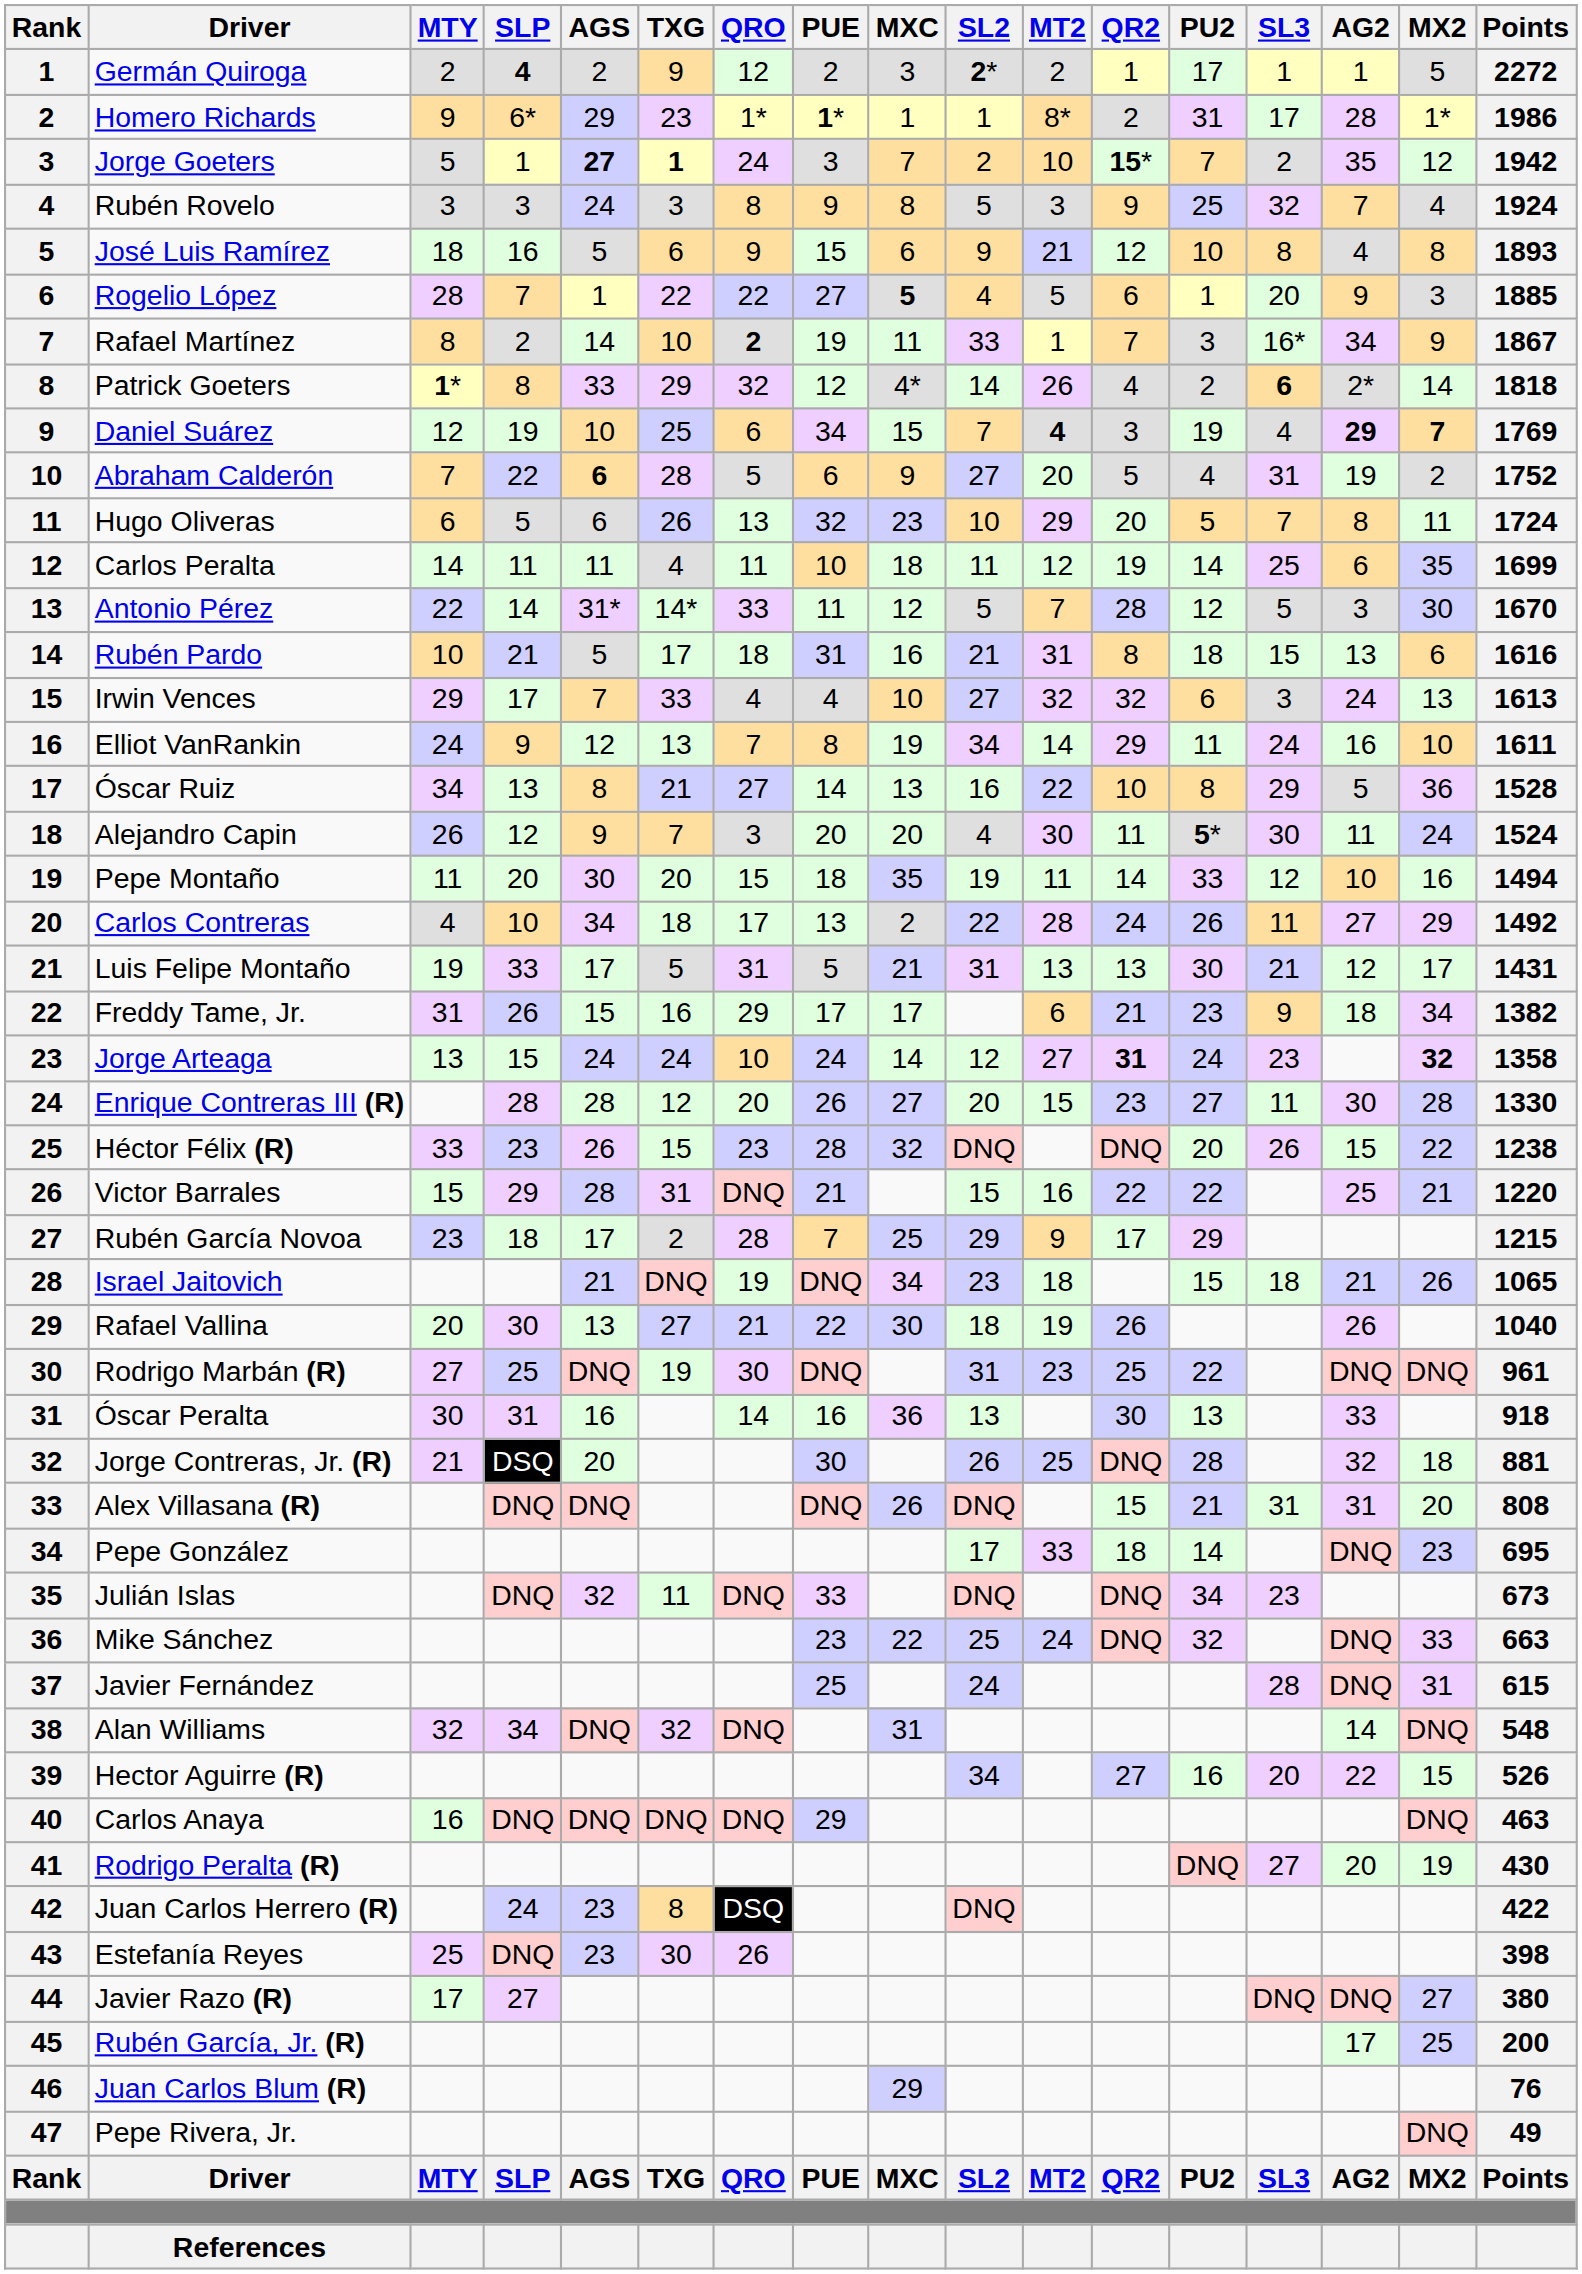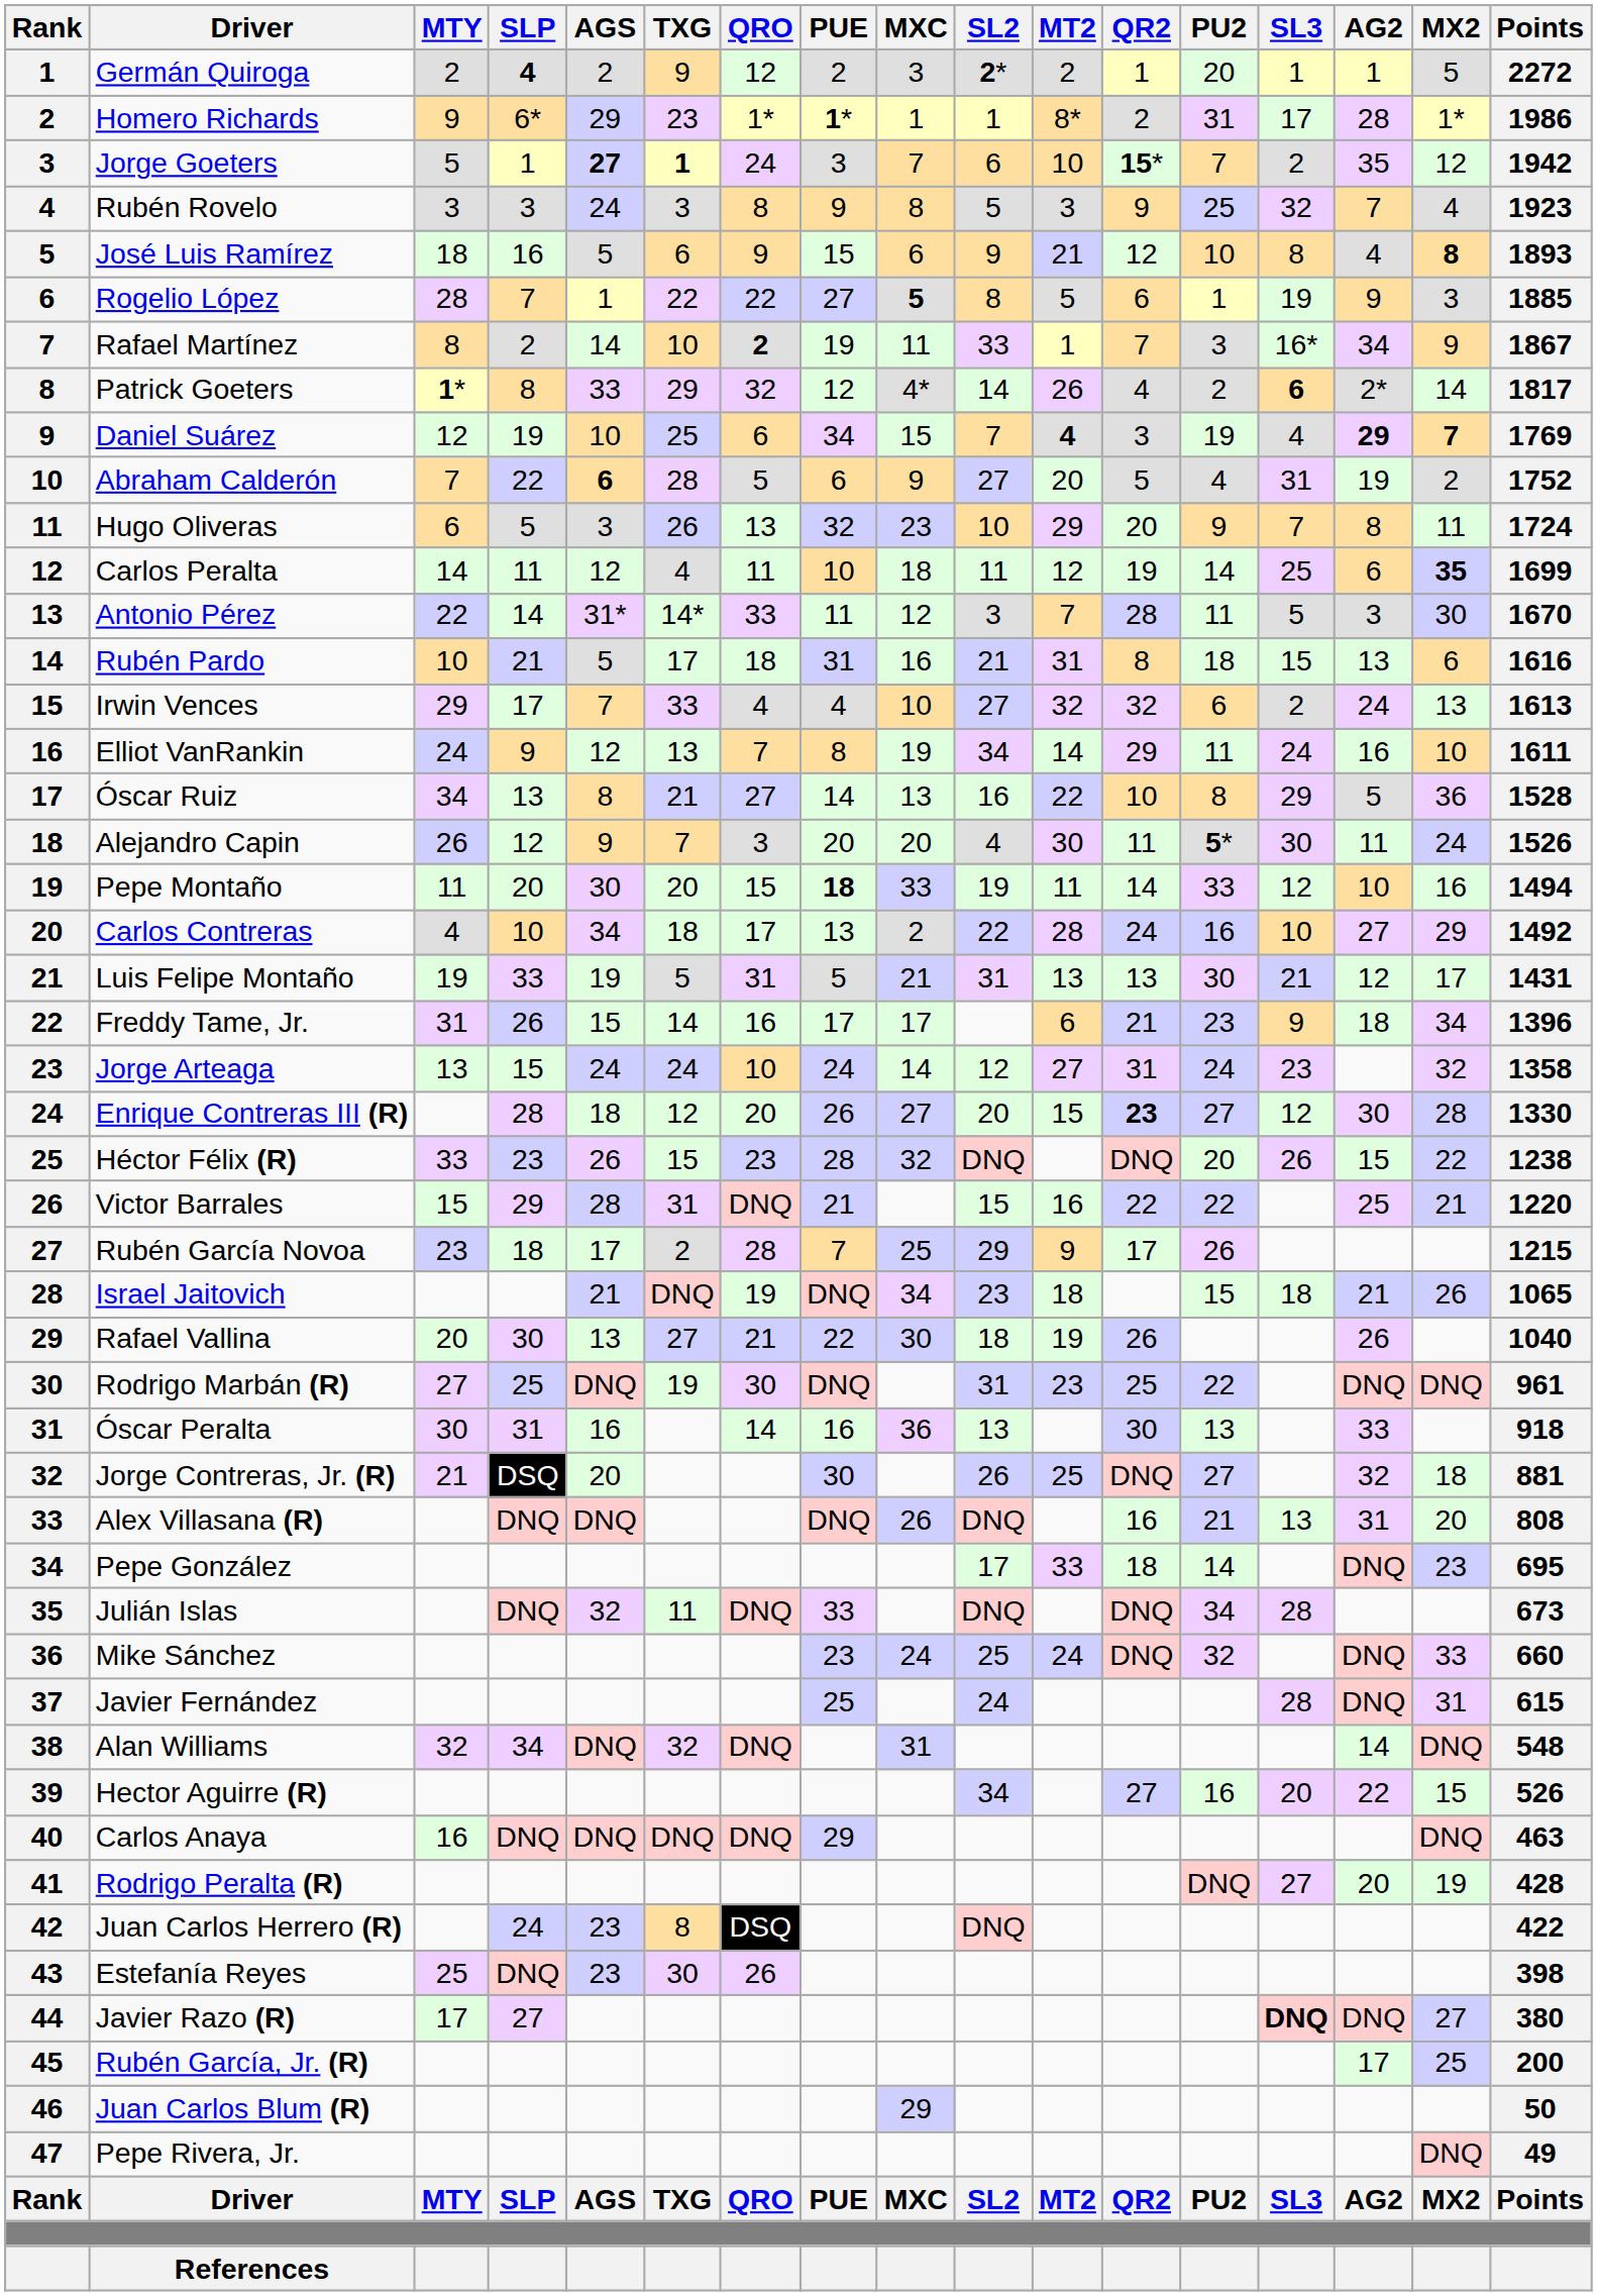Germán Quiroga | PU2: 17 -> 20
Jorge Goeters | SL2: 2 -> 6
Rubén Rovelo | Points: 1924 -> 1923
José Luis Ramírez | MX2: normal -> bold
Rogelio López | SL2: 4 -> 8
Rogelio López | SL3: 20 -> 19
Patrick Goeters | Points: 1818 -> 1817
Hugo Oliveras | AGS: 6 -> 3
Hugo Oliveras | PU2: 5 -> 9
Carlos Peralta | AGS: 11 -> 12
Carlos Peralta | MX2: normal -> bold
Antonio Pérez | SL2: 5 -> 3
Antonio Pérez | PU2: 12 -> 11
Irwin Vences | SL3: 3 -> 2
Alejandro Capin | Points: 1524 -> 1526
Pepe Montaño | PUE: normal -> bold
Pepe Montaño | MXC: 35 -> 33
Carlos Contreras | PU2: 26 -> 16
Carlos Contreras | SL3: 11 -> 10
Luis Felipe Montaño | AGS: 17 -> 19
Freddy Tame, Jr. | TXG: 16 -> 14
Freddy Tame, Jr. | QRO: 29 -> 16
Freddy Tame, Jr. | Points: 1382 -> 1396
Jorge Arteaga | QR2: bold -> normal
Jorge Arteaga | MX2: bold -> normal
Enrique Contreras III (R) | AGS: 28 -> 18
Enrique Contreras III (R) | QR2: normal -> bold
Enrique Contreras III (R) | SL3: 11 -> 12
Rubén García Novoa | PU2: 29 -> 26
Jorge Contreras, Jr. (R) | PU2: 28 -> 27
Alex Villasana (R) | QR2: 15 -> 16
Alex Villasana (R) | SL3: 31 -> 13
Julián Islas | SL3: 23 -> 28
Mike Sánchez | MXC: 22 -> 24
Mike Sánchez | Points: 663 -> 660
Rodrigo Peralta (R) | Points: 430 -> 428
Javier Razo (R) | SL3: normal -> bold
Juan Carlos Blum (R) | Points: 76 -> 50
